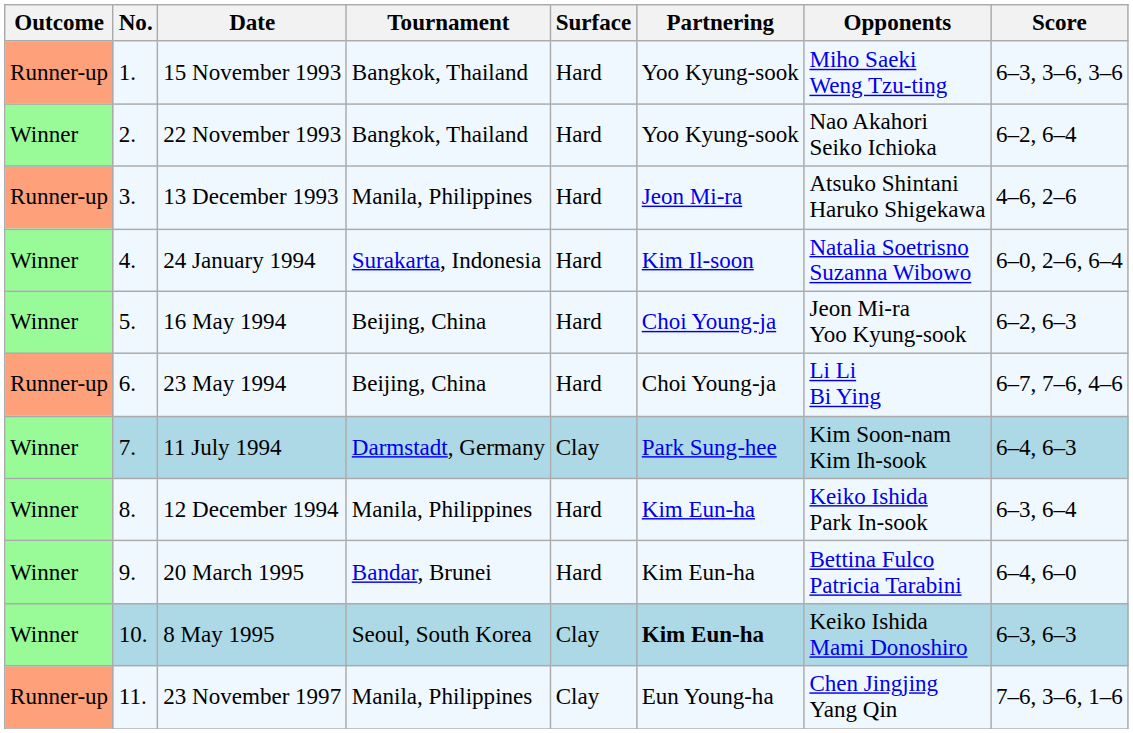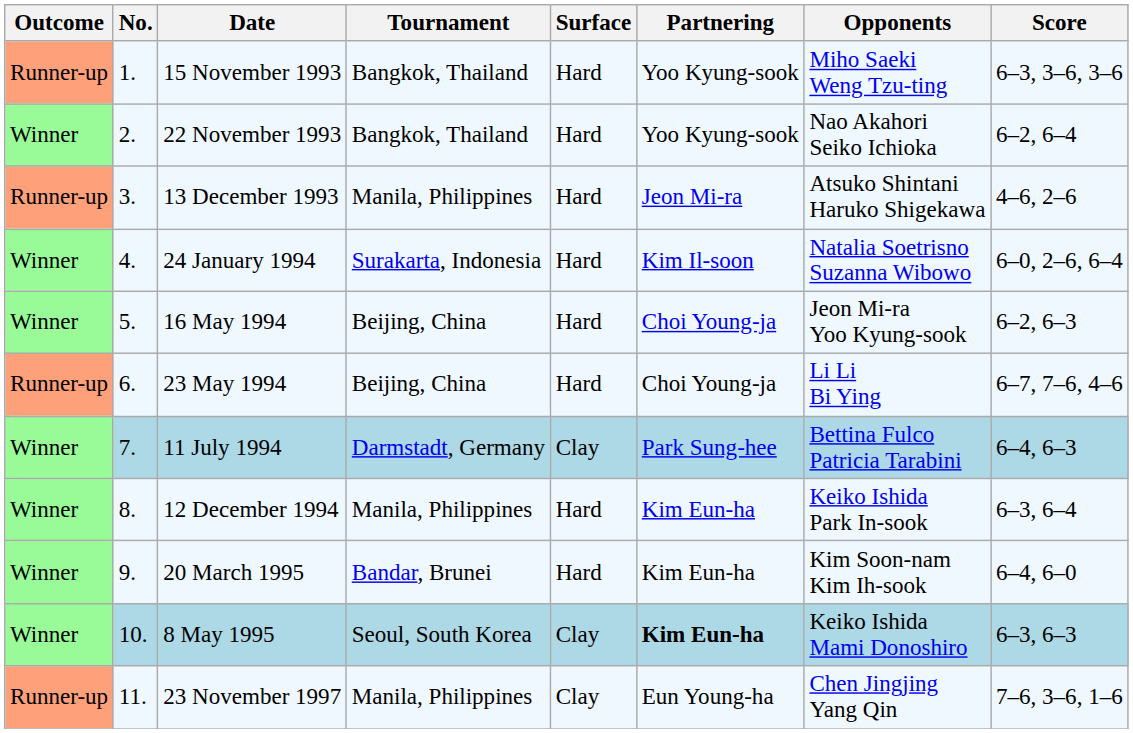11 July 1994 | Opponents: Kim Soon-nam Kim Ih-sook -> Bettina Fulco Patricia Tarabini
20 March 1995 | Opponents: Bettina Fulco Patricia Tarabini -> Kim Soon-nam Kim Ih-sook
